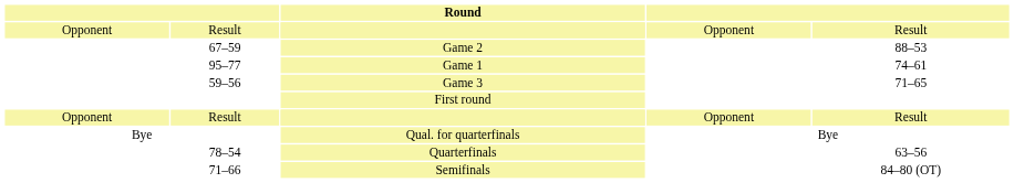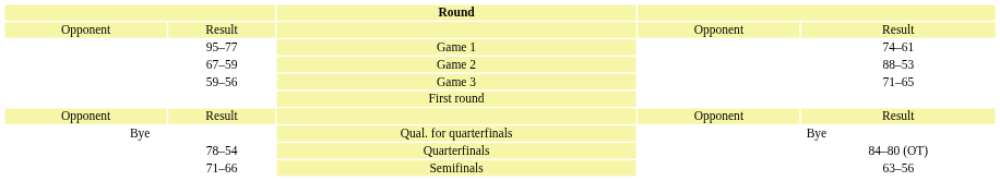rows swapped: 95–77 <-> 67–59
78–54 | column 5: 63–56 -> 84–80 (OT)
71–66 | column 5: 84–80 (OT) -> 63–56
